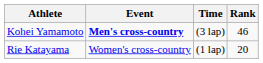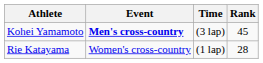Kohei Yamamoto | Rank: 46 -> 45
Rie Katayama | Rank: 20 -> 28
